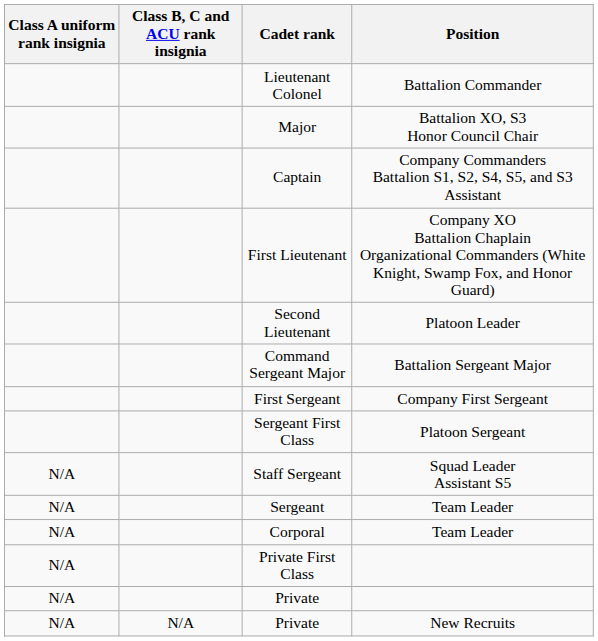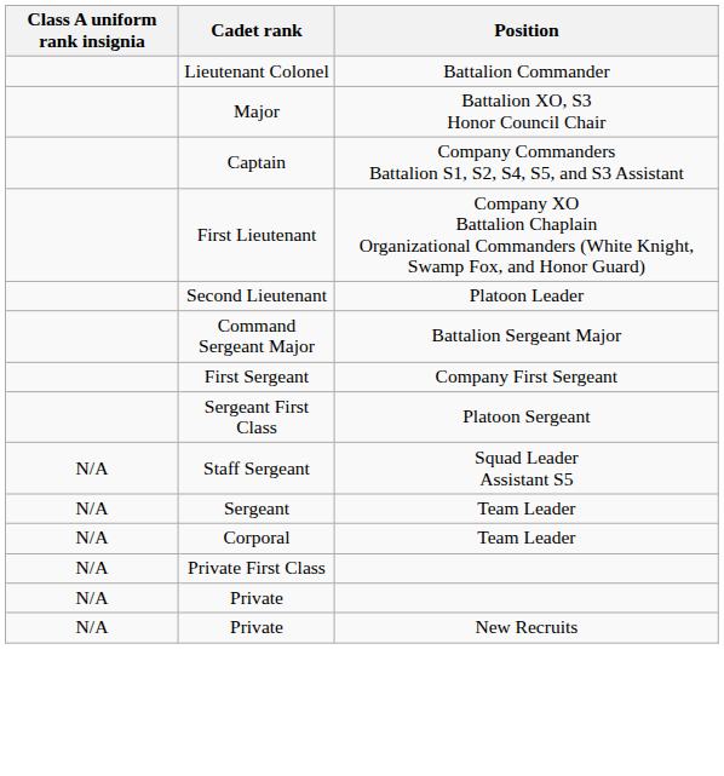- column: Class B, C and ACU rank insignia | N/A
